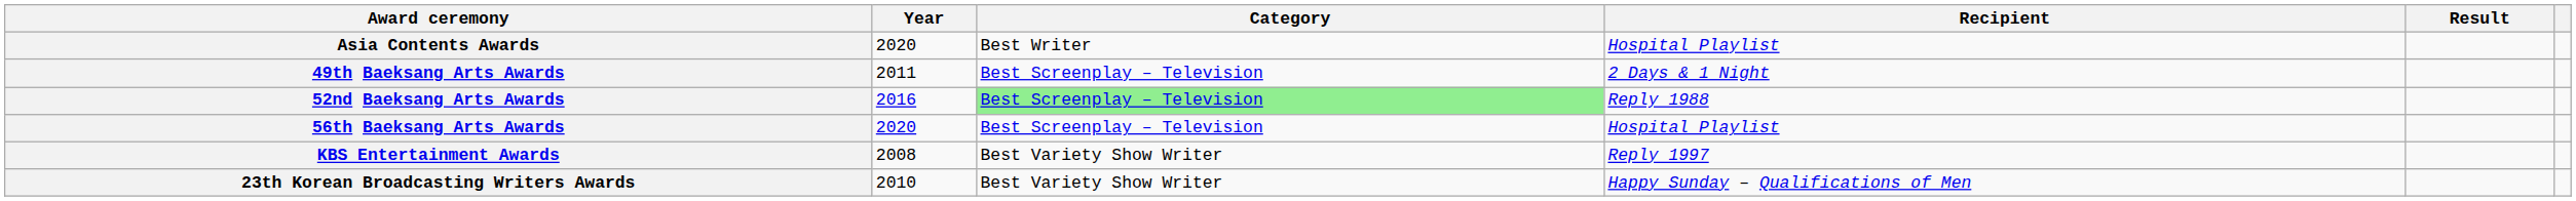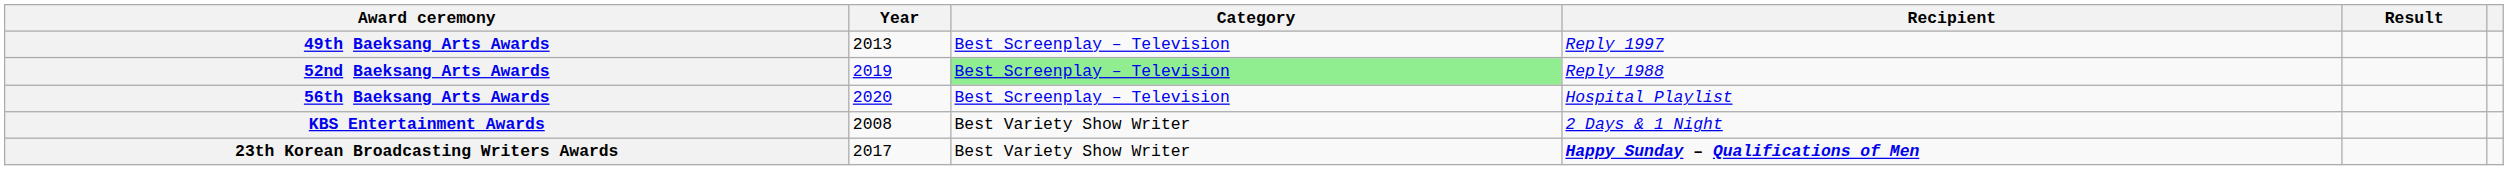- row: Asia Contents Awards | 2020 | Best Writer | Hospital Playlist
49th Baeksang Arts Awards | Year: 2011 -> 2013
49th Baeksang Arts Awards | Recipient: 2 Days & 1 Night -> Reply 1997
52nd Baeksang Arts Awards | Year: 2016 -> 2019
KBS Entertainment Awards | Recipient: Reply 1997 -> 2 Days & 1 Night
23th Korean Broadcasting Writers Awards | Year: 2010 -> 2017
23th Korean Broadcasting Writers Awards | Recipient: normal -> bold
